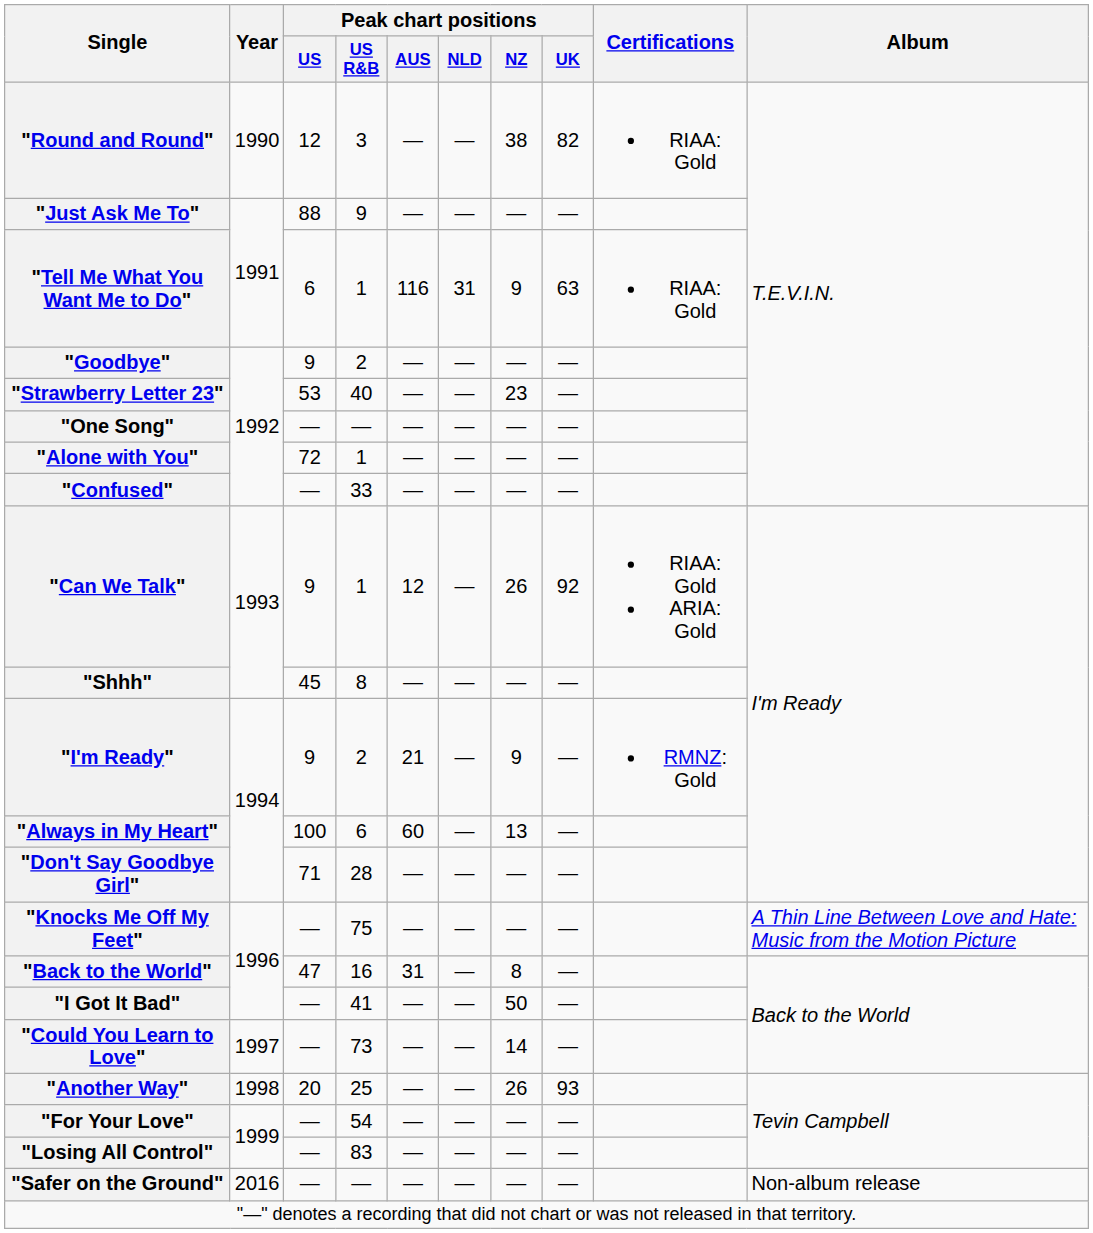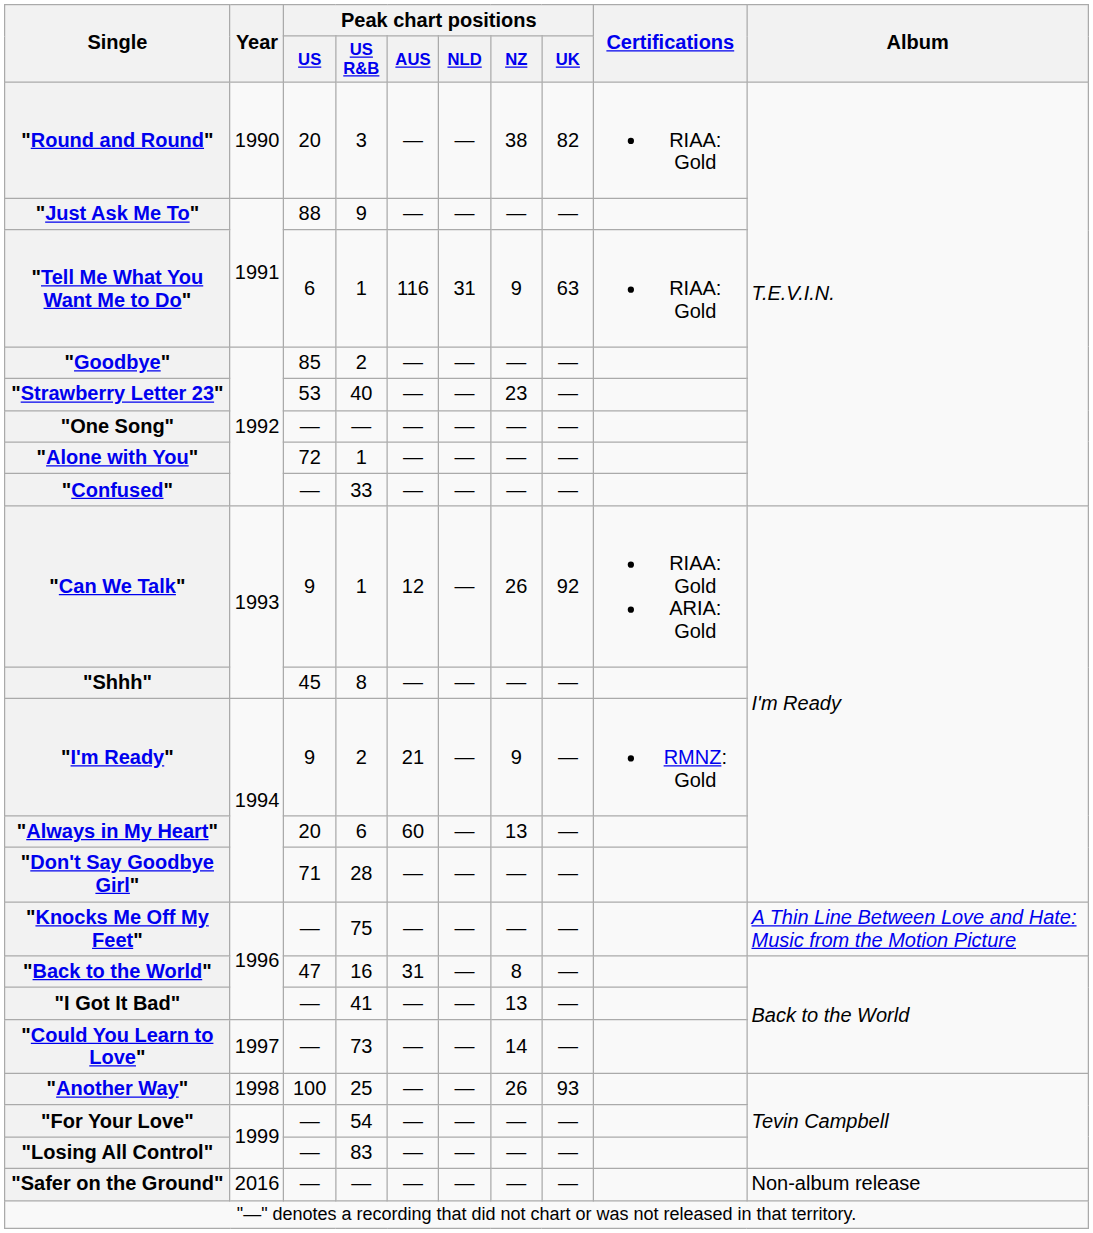"Round and Round" | Peak chart positions / US: 12 -> 20
"Goodbye" | Peak chart positions / US: 9 -> 85
"Always in My Heart" | Peak chart positions / US: 100 -> 20
"I Got It Bad" | Peak chart positions / NZ: 50 -> 13
"Another Way" | Peak chart positions / US: 20 -> 100
